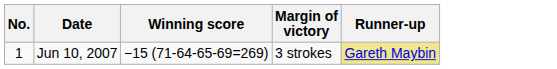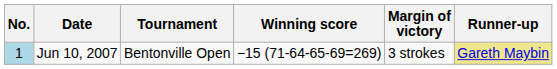+ column: Tournament | Bentonville Open
Jun 10, 2007 | No.: no background -> lightblue background
